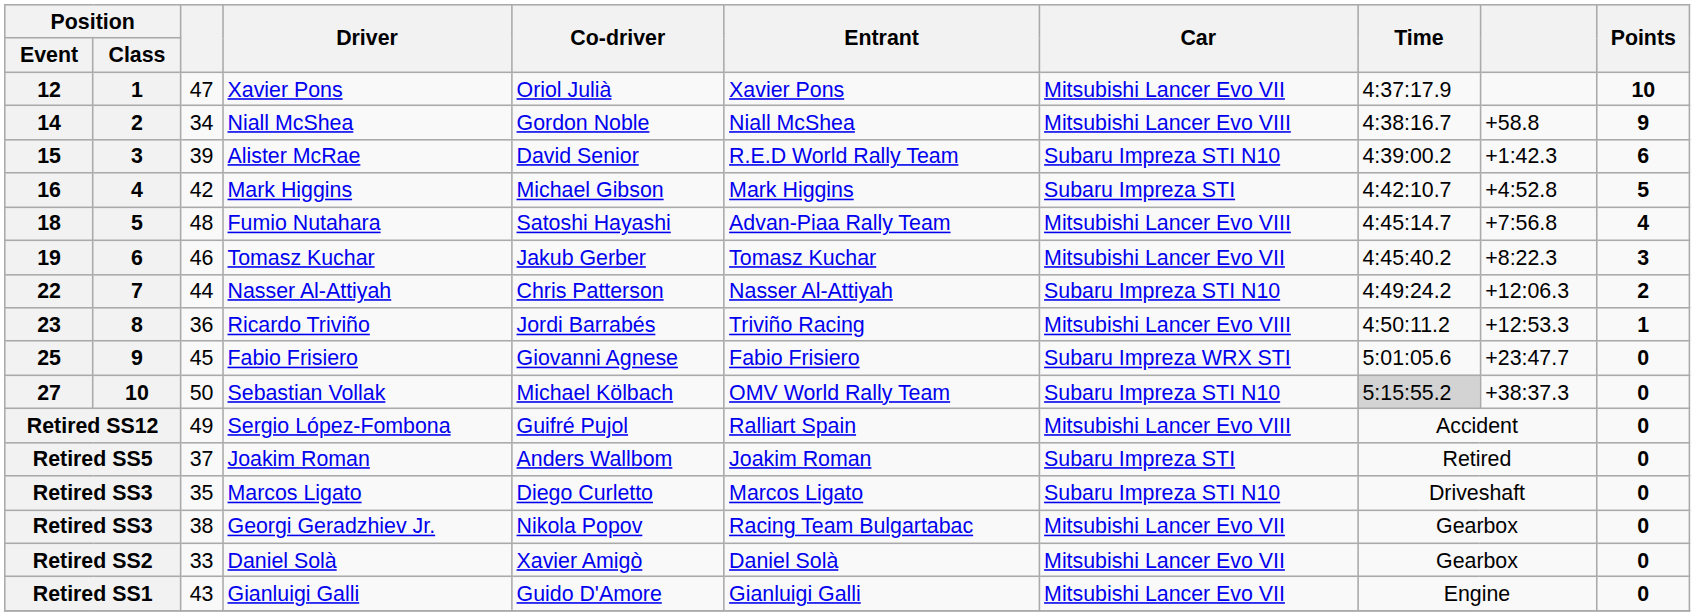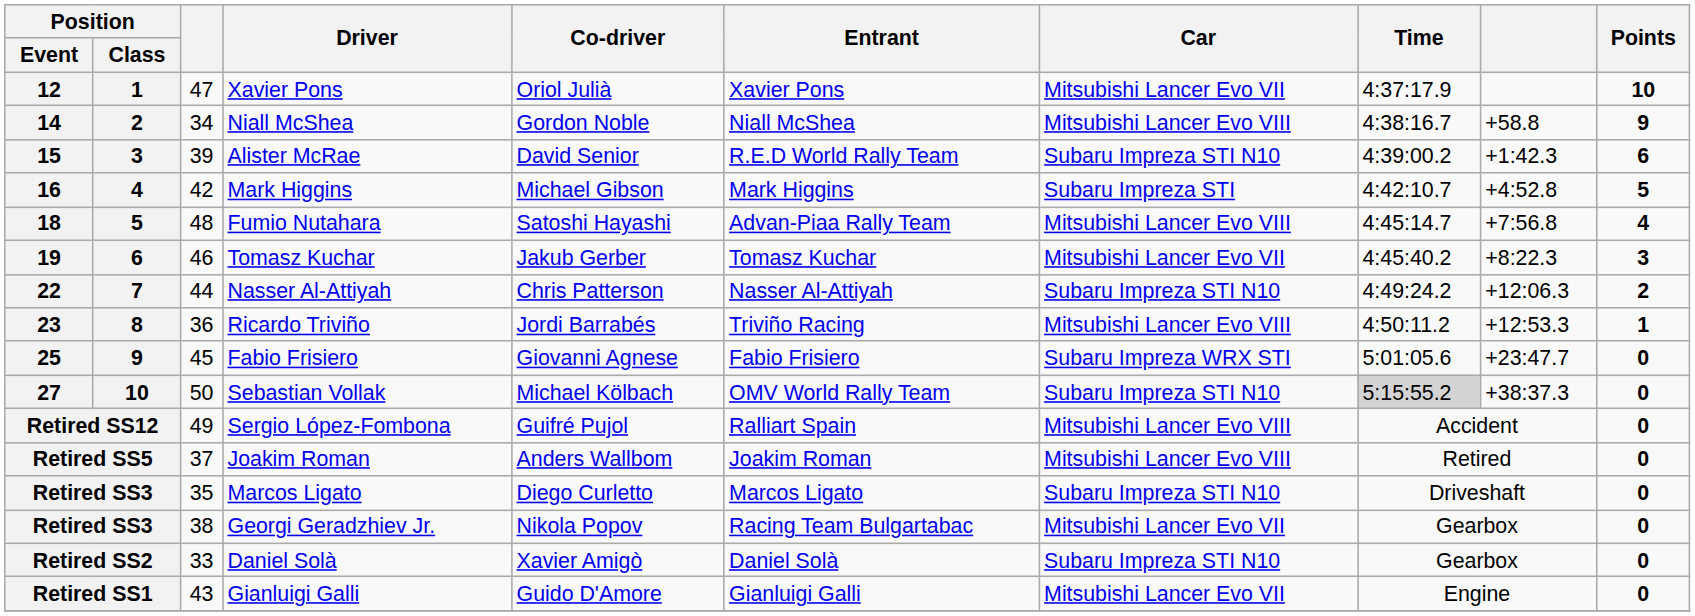Retired SS5 | Car: Subaru Impreza STI -> Mitsubishi Lancer Evo VIII
Retired SS2 | Car: Mitsubishi Lancer Evo VII -> Subaru Impreza STI N10
